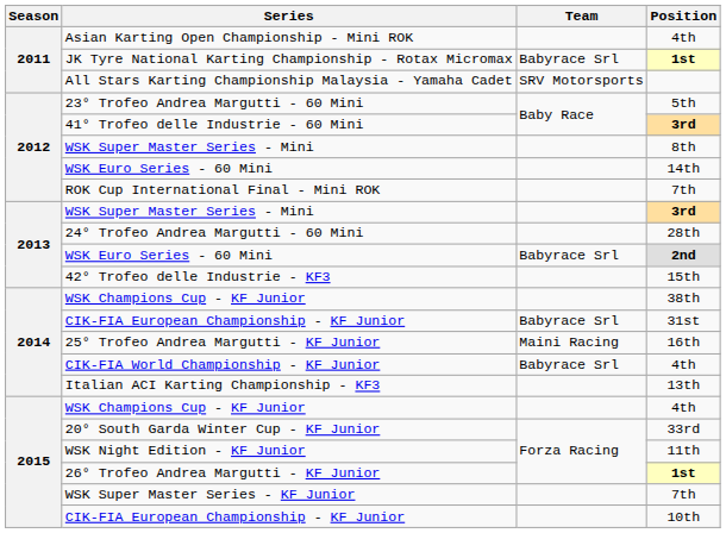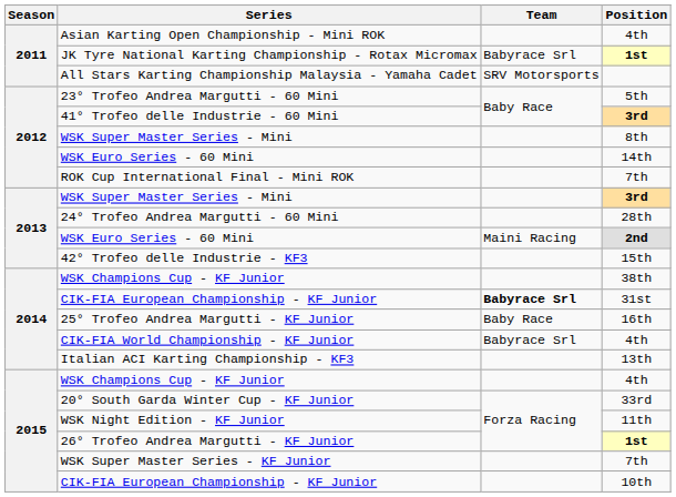WSK Euro Series - 60 Mini / 2nd | Team: Babyrace Srl -> Maini Racing
CIK-FIA European Championship - KF Junior / 31st | Team: normal -> bold
25° Trofeo Andrea Margutti - KF Junior | Team: Maini Racing -> Baby Race
